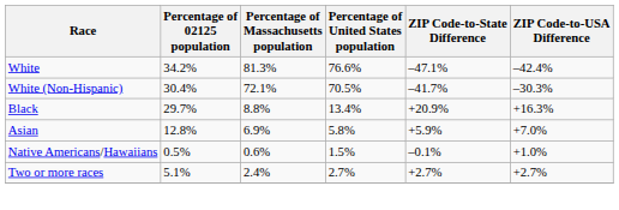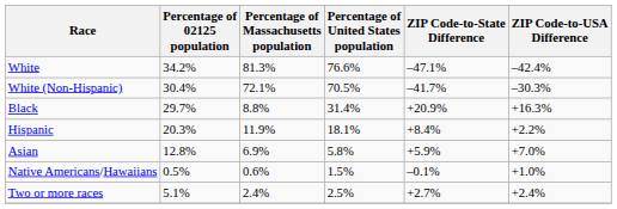Black | Percentage of United States population: 13.4% -> 31.4%
+ row: Hispanic | 20.3% | 11.9% | 18.1% | +8.4% | +2.2%
Two or more races | Percentage of United States population: 2.7% -> 2.5%
Two or more races | ZIP Code-to-USA Difference: +2.7% -> +2.4%
